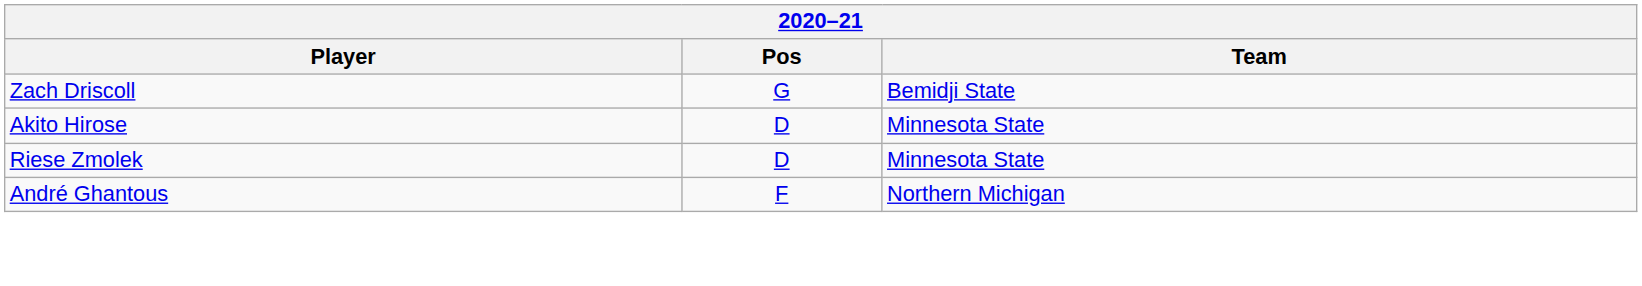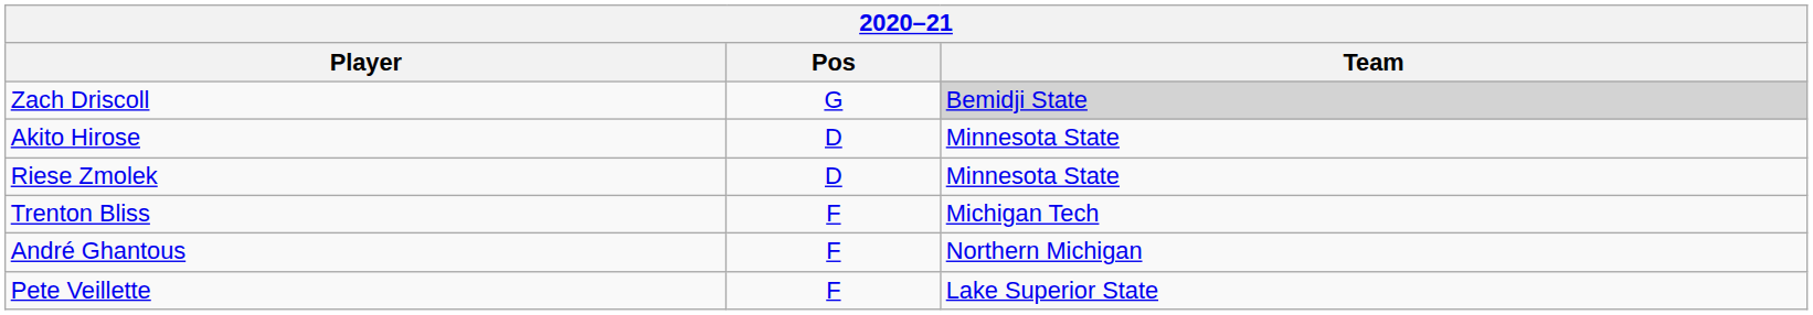Zach Driscoll | Team: no background -> lightgrey background
+ row: Trenton Bliss | F | Michigan Tech
+ row: Pete Veillette | F | Lake Superior State
